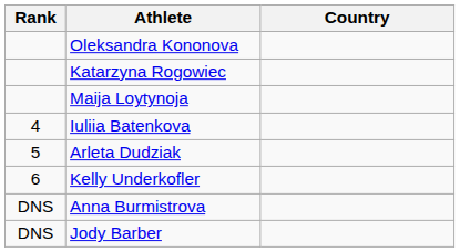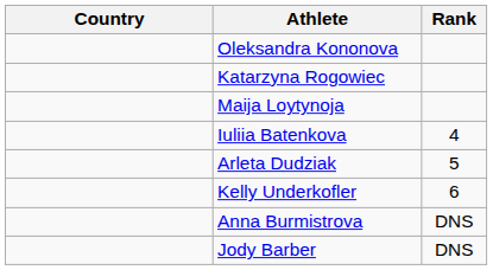columns swapped: Rank <-> Country
